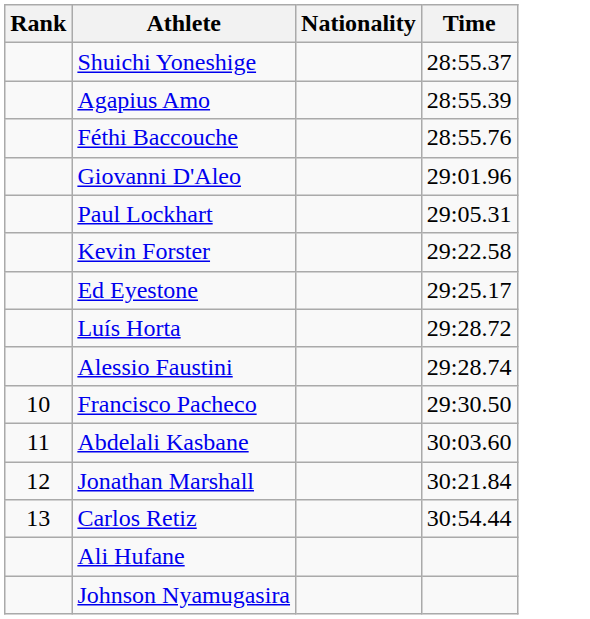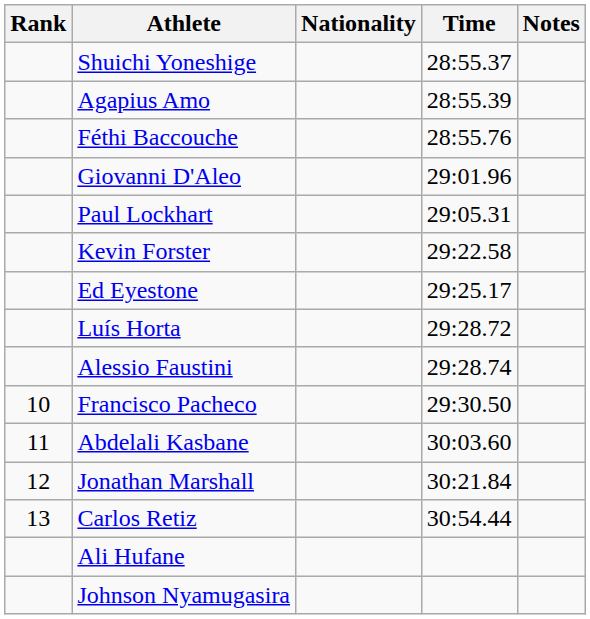+ column: Notes
